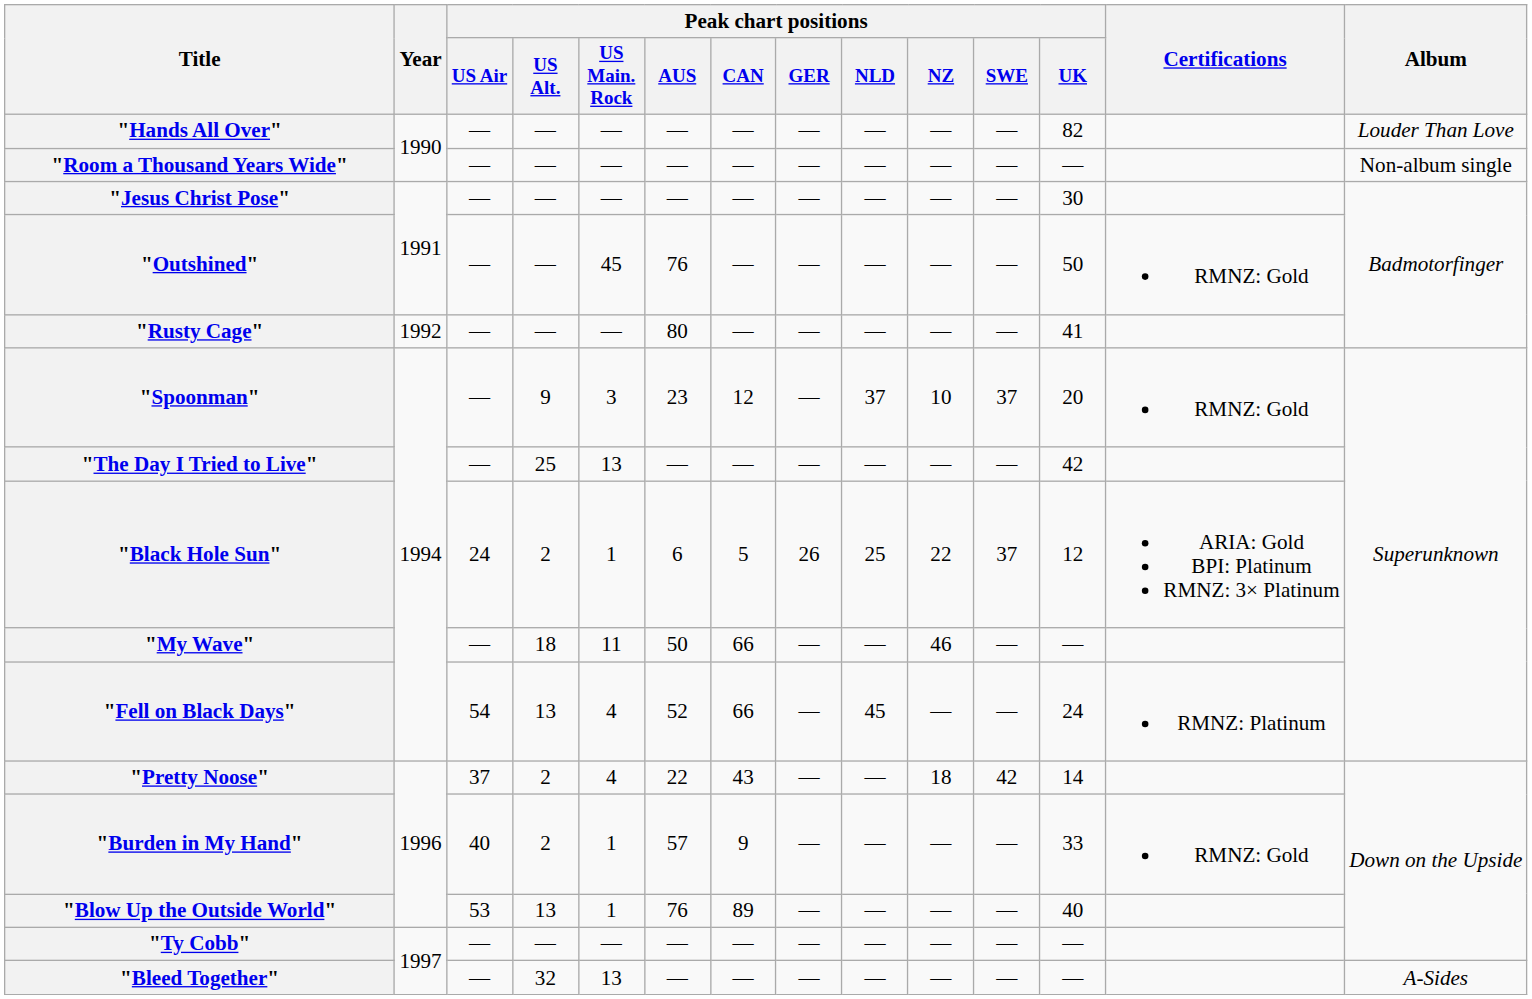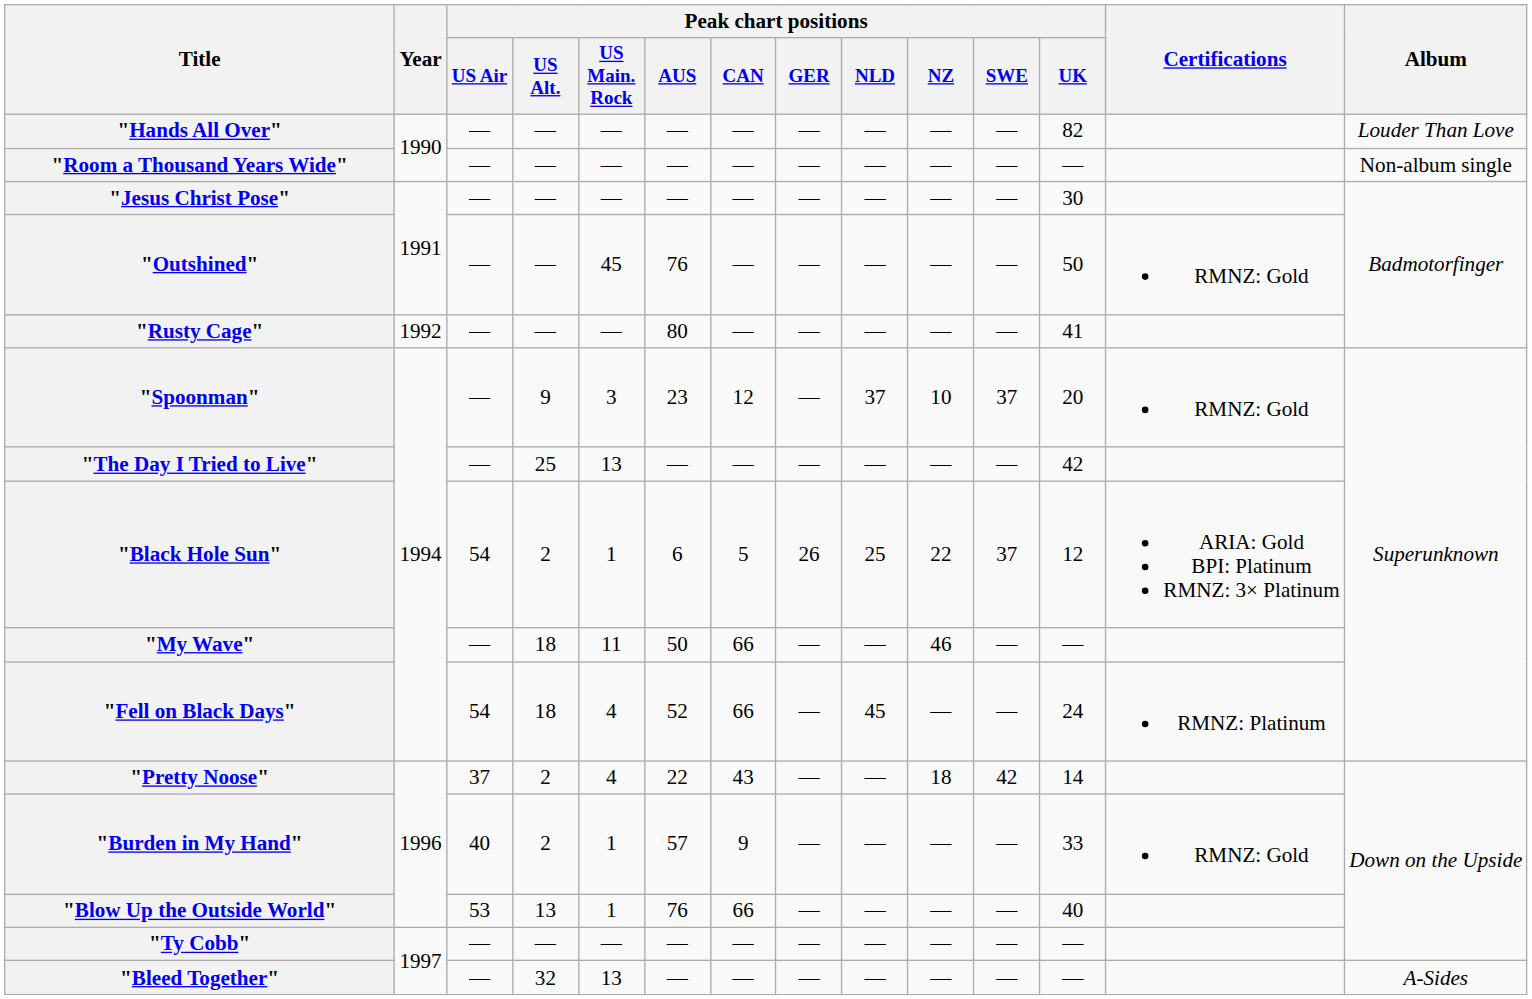"Black Hole Sun" | Peak chart positions / US Air: 24 -> 54
"Fell on Black Days" | Peak chart positions / US Alt.: 13 -> 18
"Blow Up the Outside World" | Peak chart positions / CAN: 89 -> 66
